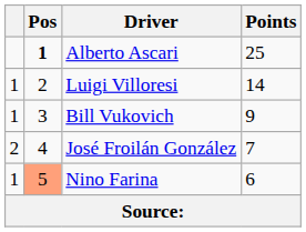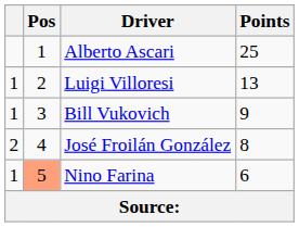Alberto Ascari | Pos: bold -> normal
Luigi Villoresi | Points: 14 -> 13
José Froilán González | Points: 7 -> 8
